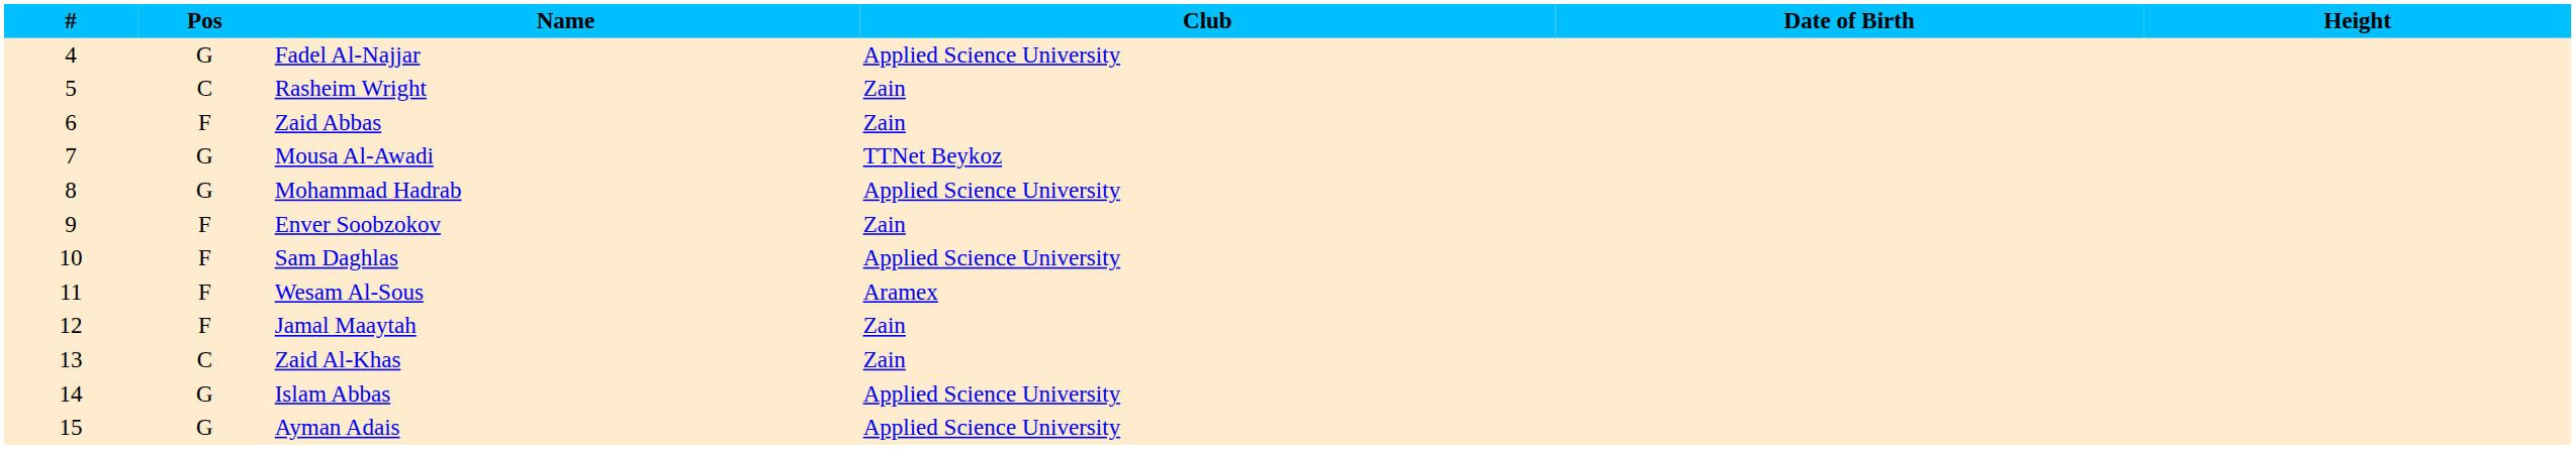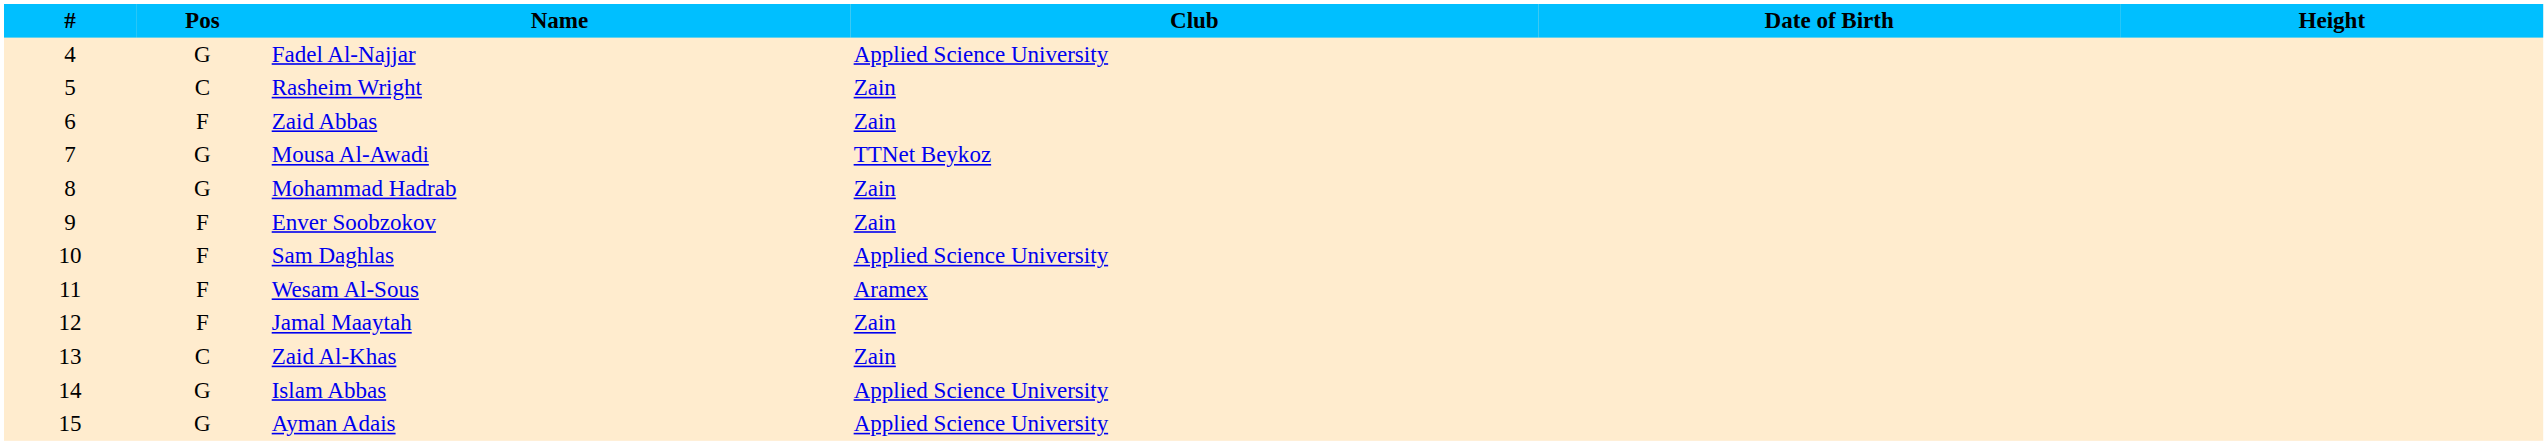Mohammad Hadrab | Club: Applied Science University -> Zain
